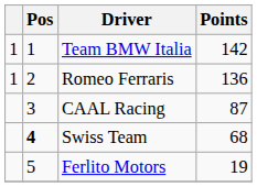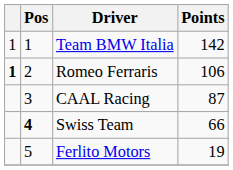Romeo Ferraris | column 1: normal -> bold
Romeo Ferraris | Points: 136 -> 106
Swiss Team | Points: 68 -> 66
